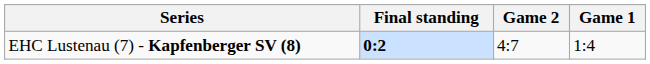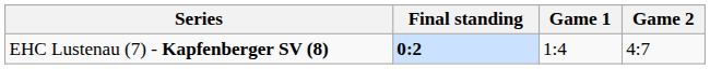columns swapped: Game 1 <-> Game 2
